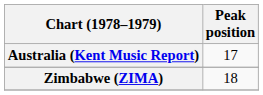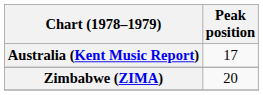Zimbabwe (ZIMA) | Peak position: 18 -> 20
